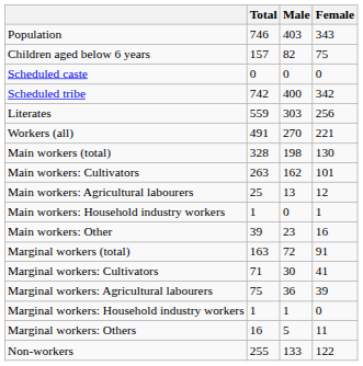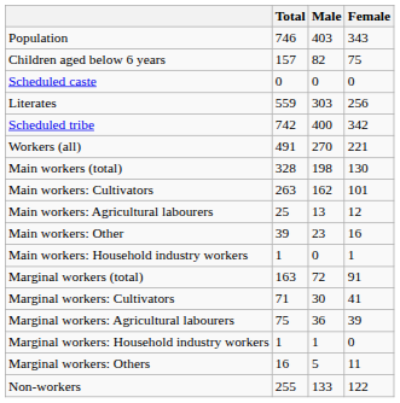rows swapped: Scheduled tribe <-> Literates
rows swapped: Main workers: Household industry workers <-> Main workers: Other
